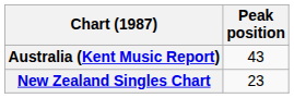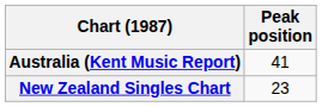Australia (Kent Music Report) | Peak position: 43 -> 41
